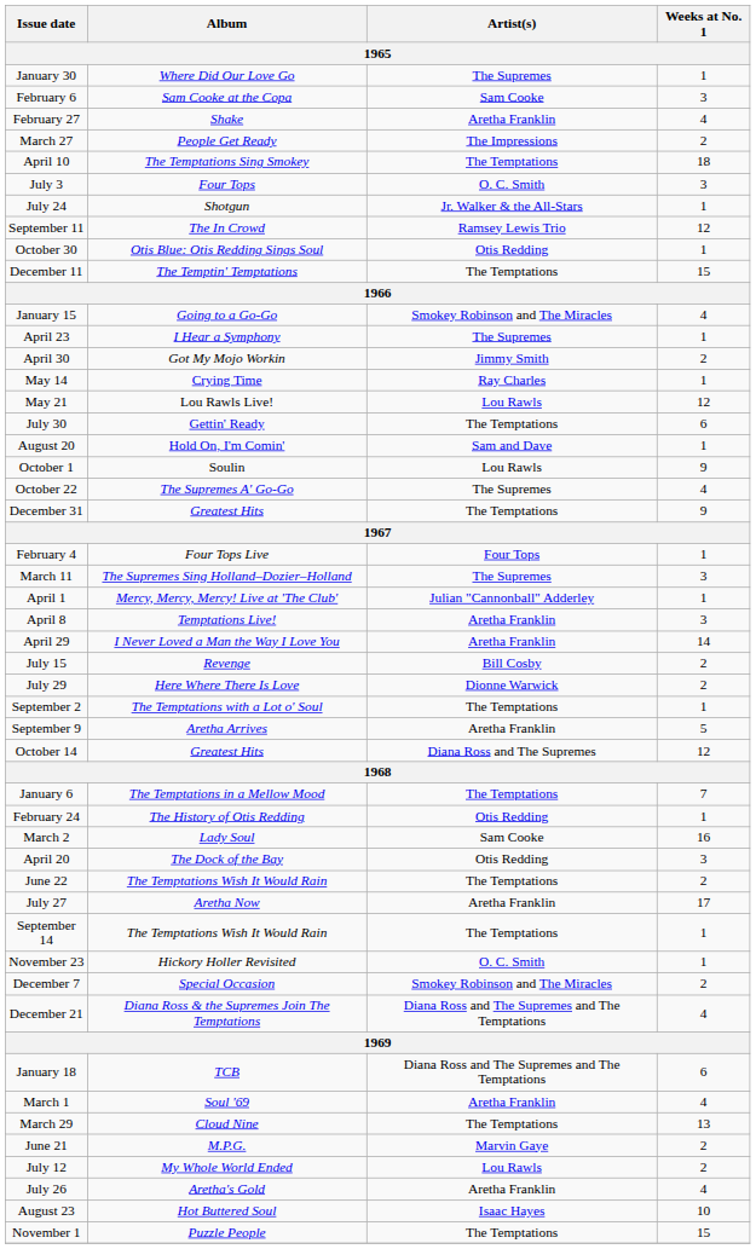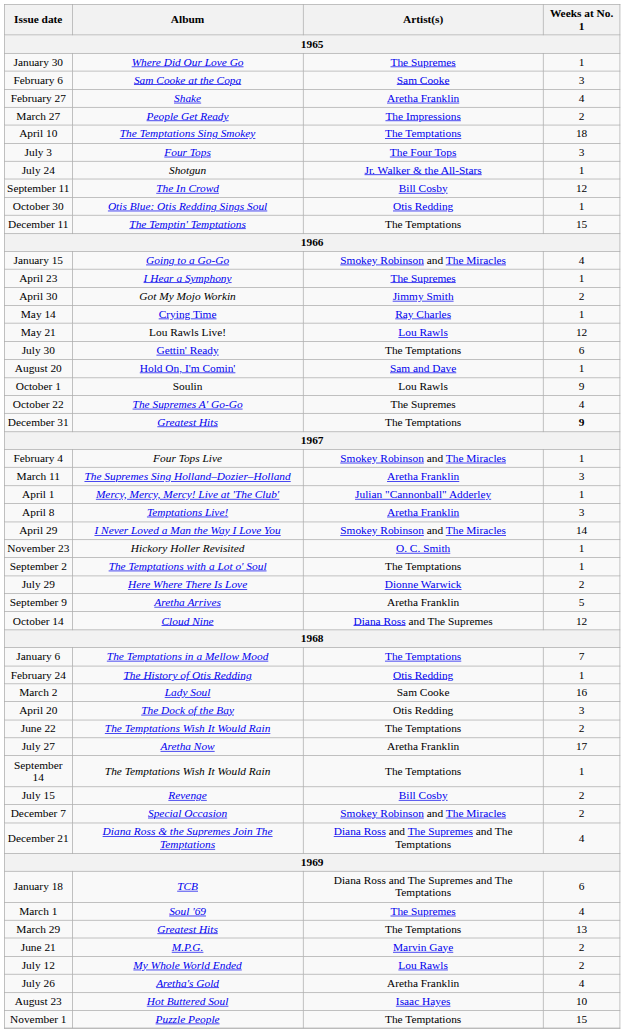July 3 | Artist(s): O. C. Smith -> The Four Tops
September 11 | Artist(s): Ramsey Lewis Trio -> Bill Cosby
December 31 | Weeks at No. 1: normal -> bold
February 4 | Artist(s): Four Tops -> Smokey Robinson and The Miracles
March 11 | Artist(s): The Supremes -> Aretha Franklin
April 29 | Artist(s): Aretha Franklin -> Smokey Robinson and The Miracles
rows swapped: July 15 <-> November 23
rows swapped: July 29 <-> September 2
October 14 | Album: Greatest Hits -> Cloud Nine
March 1 | Artist(s): Aretha Franklin -> The Supremes
March 29 | Album: Cloud Nine -> Greatest Hits
